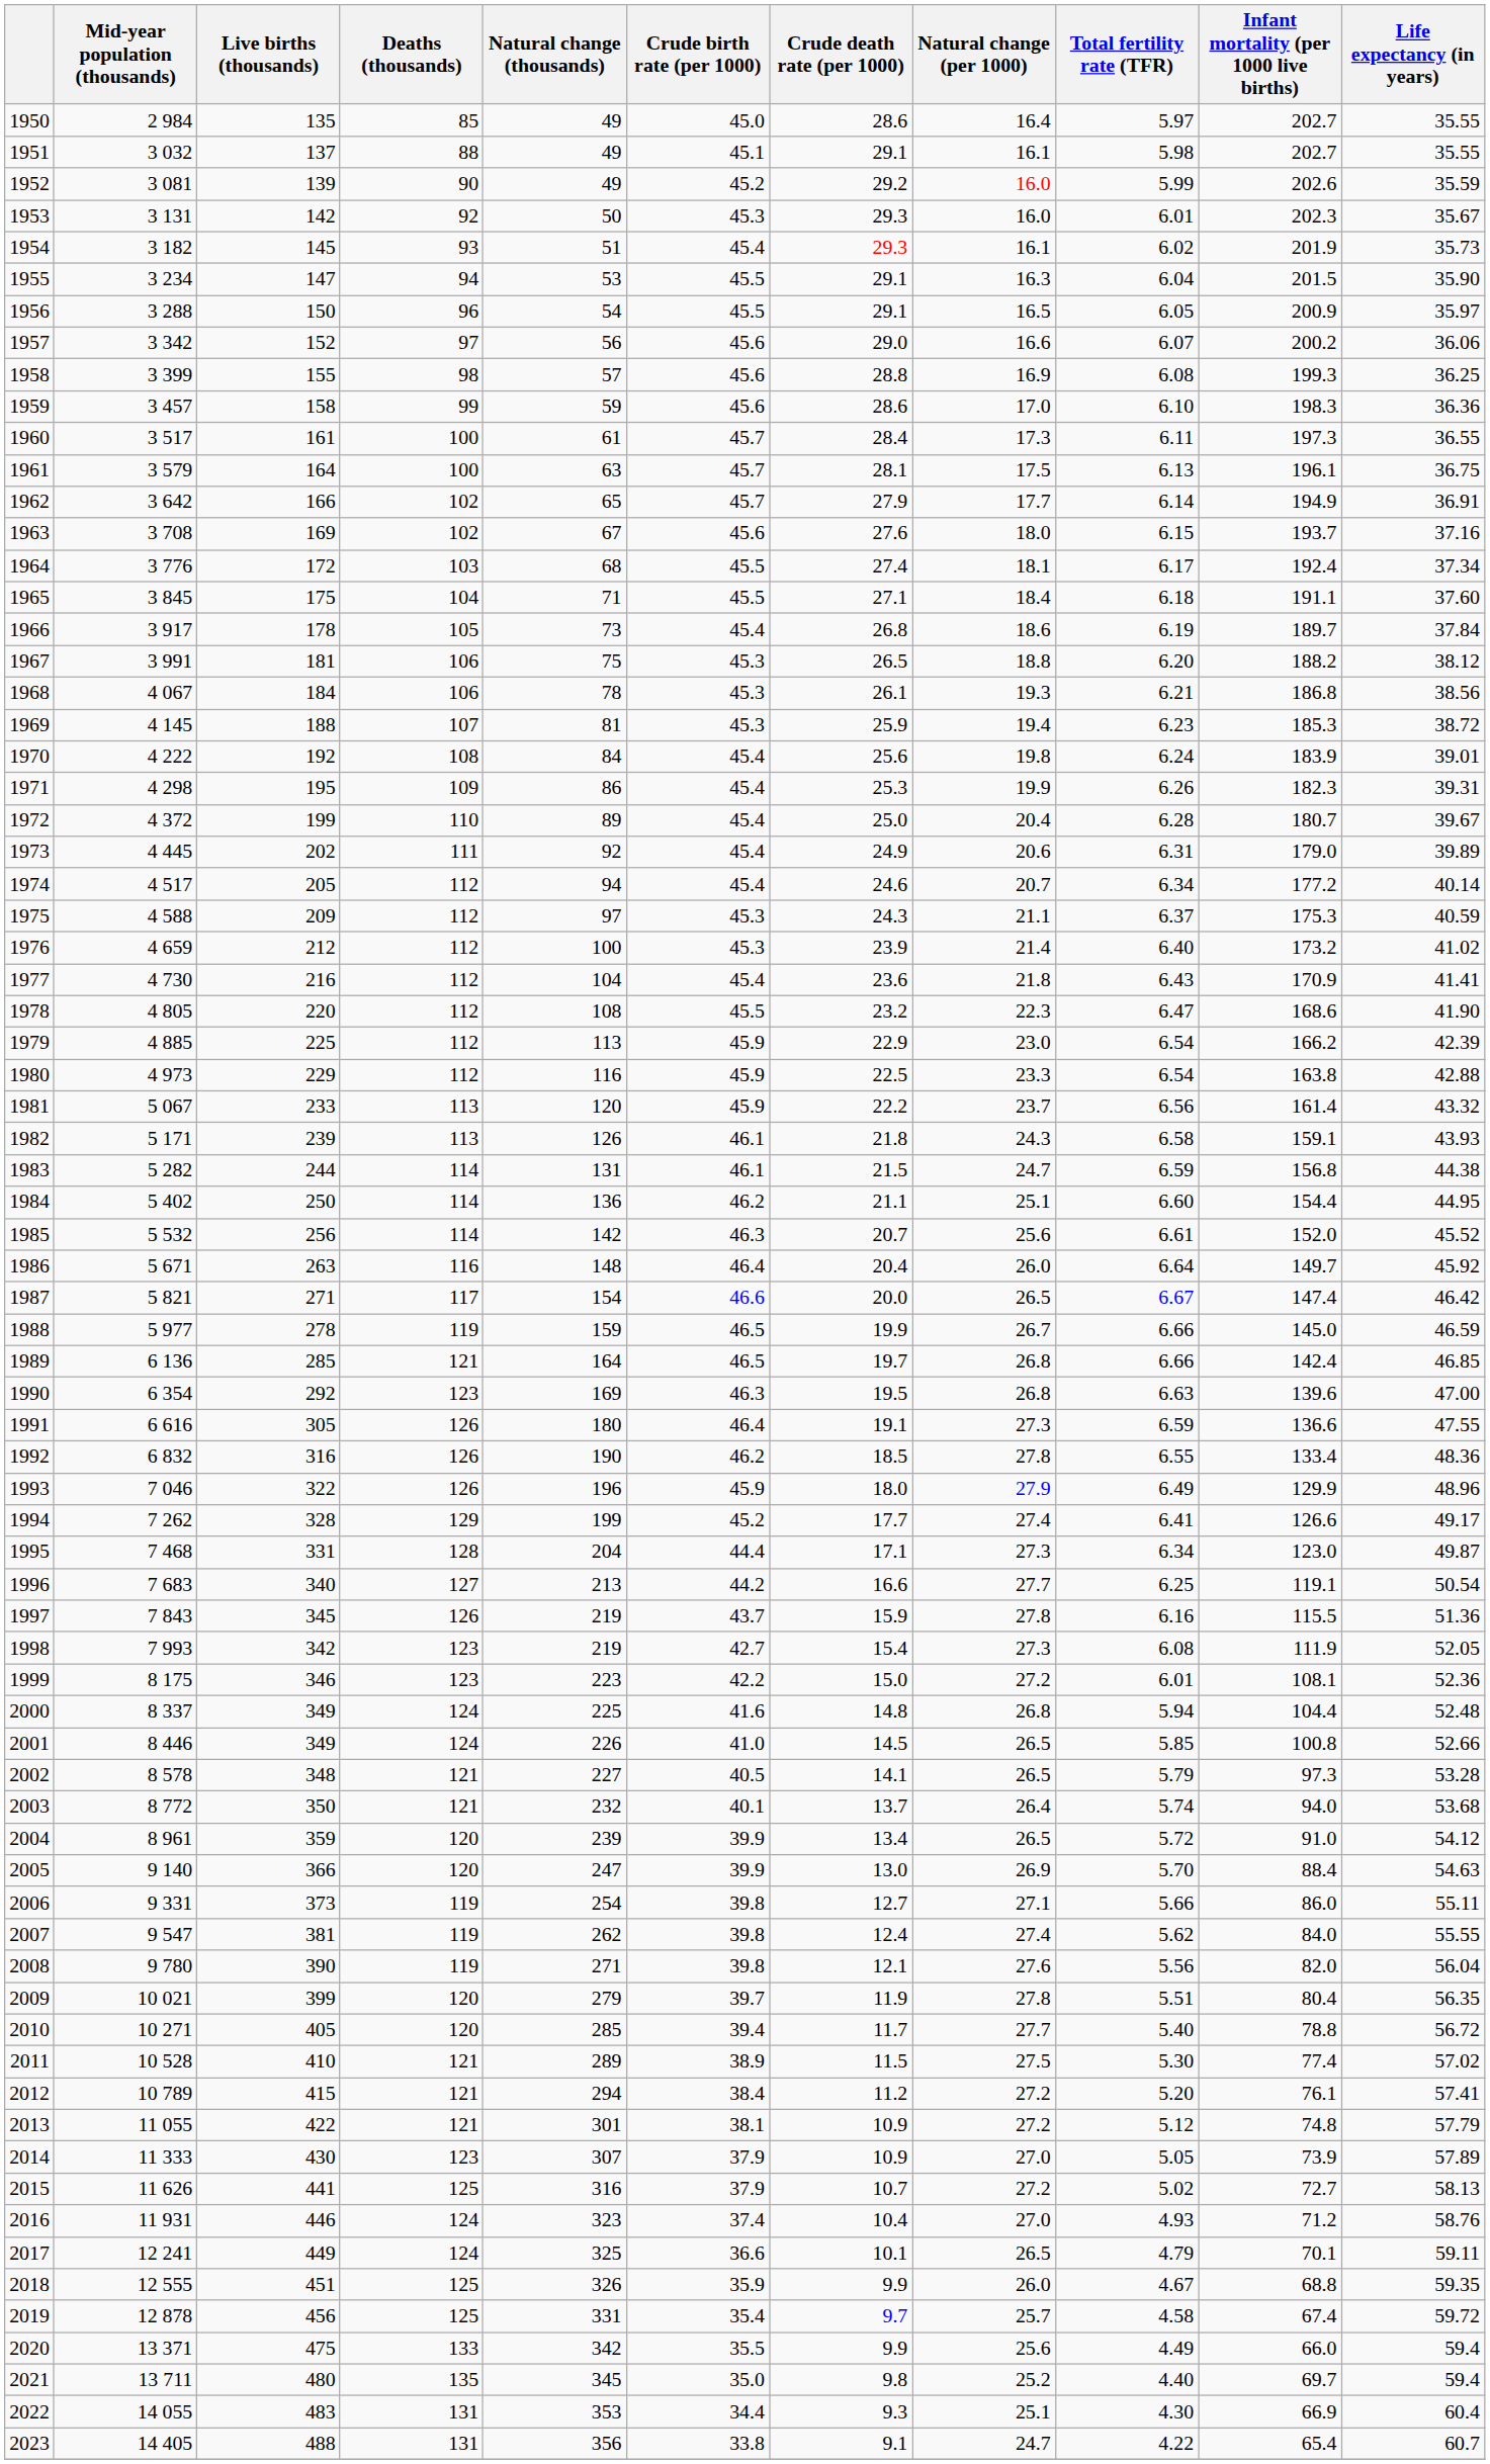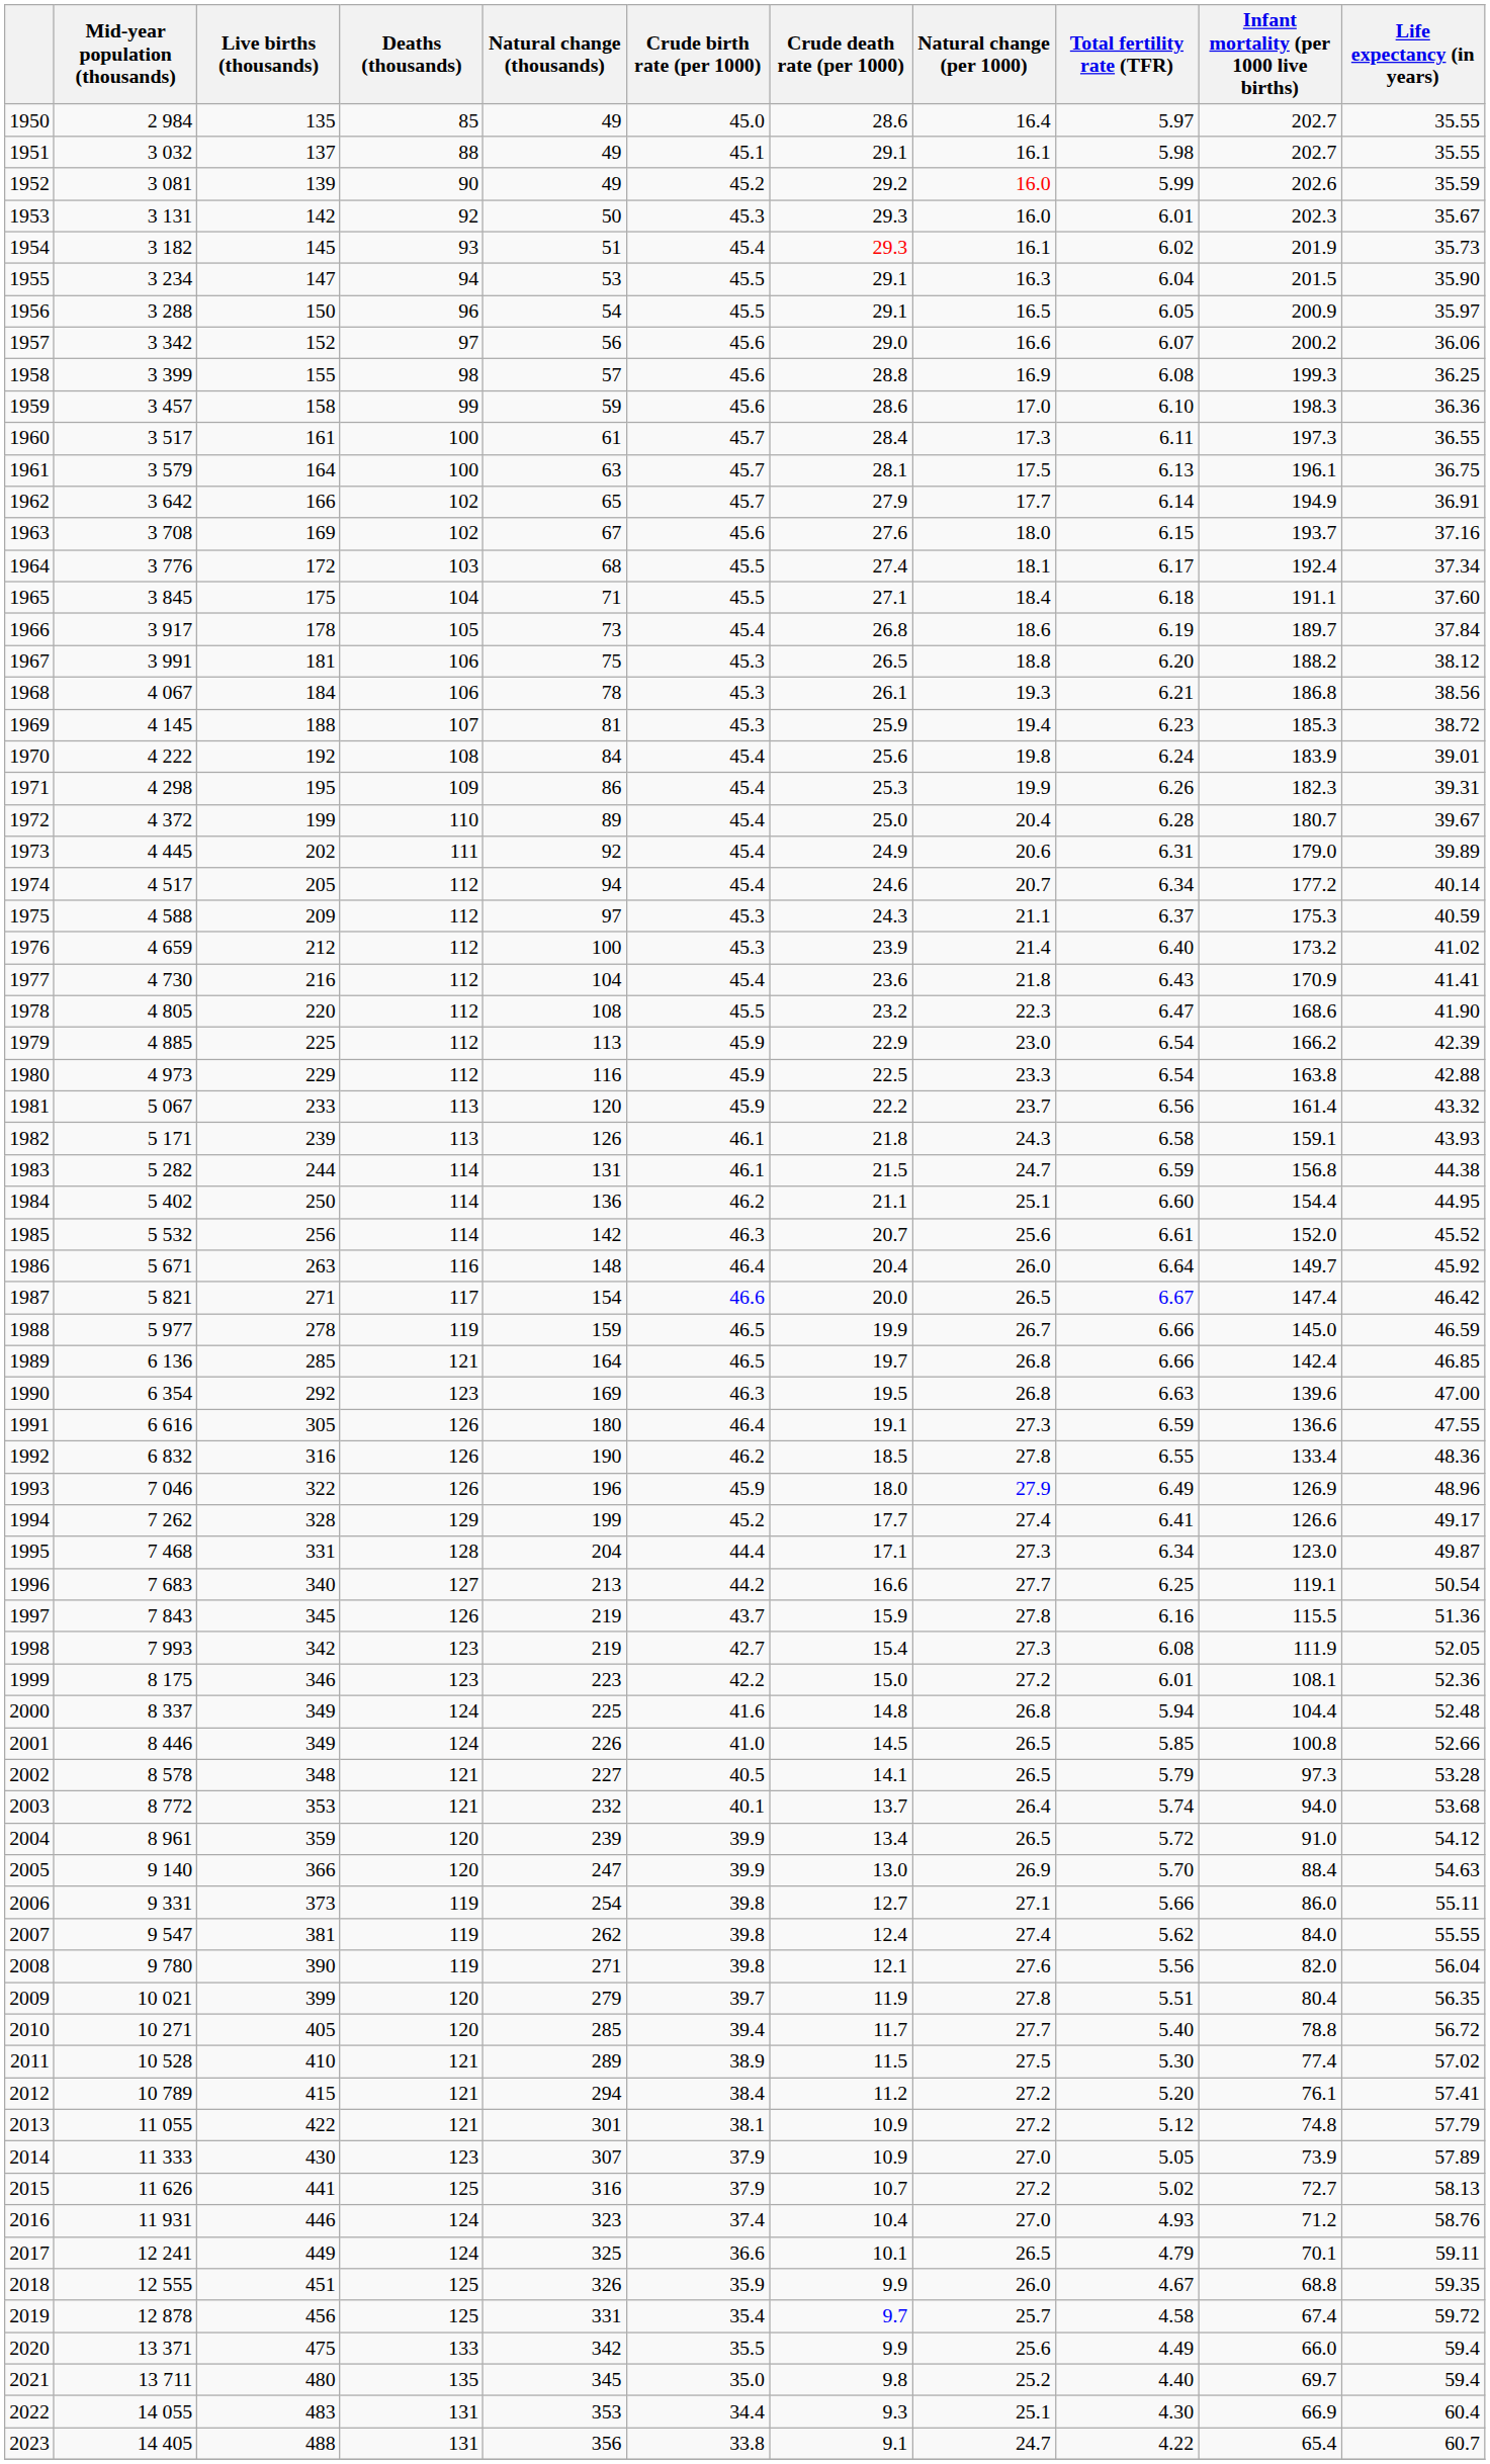1993 | Infant mortality (per 1000 live births): 129.9 -> 126.9
2003 | Live births (thousands): 350 -> 353
